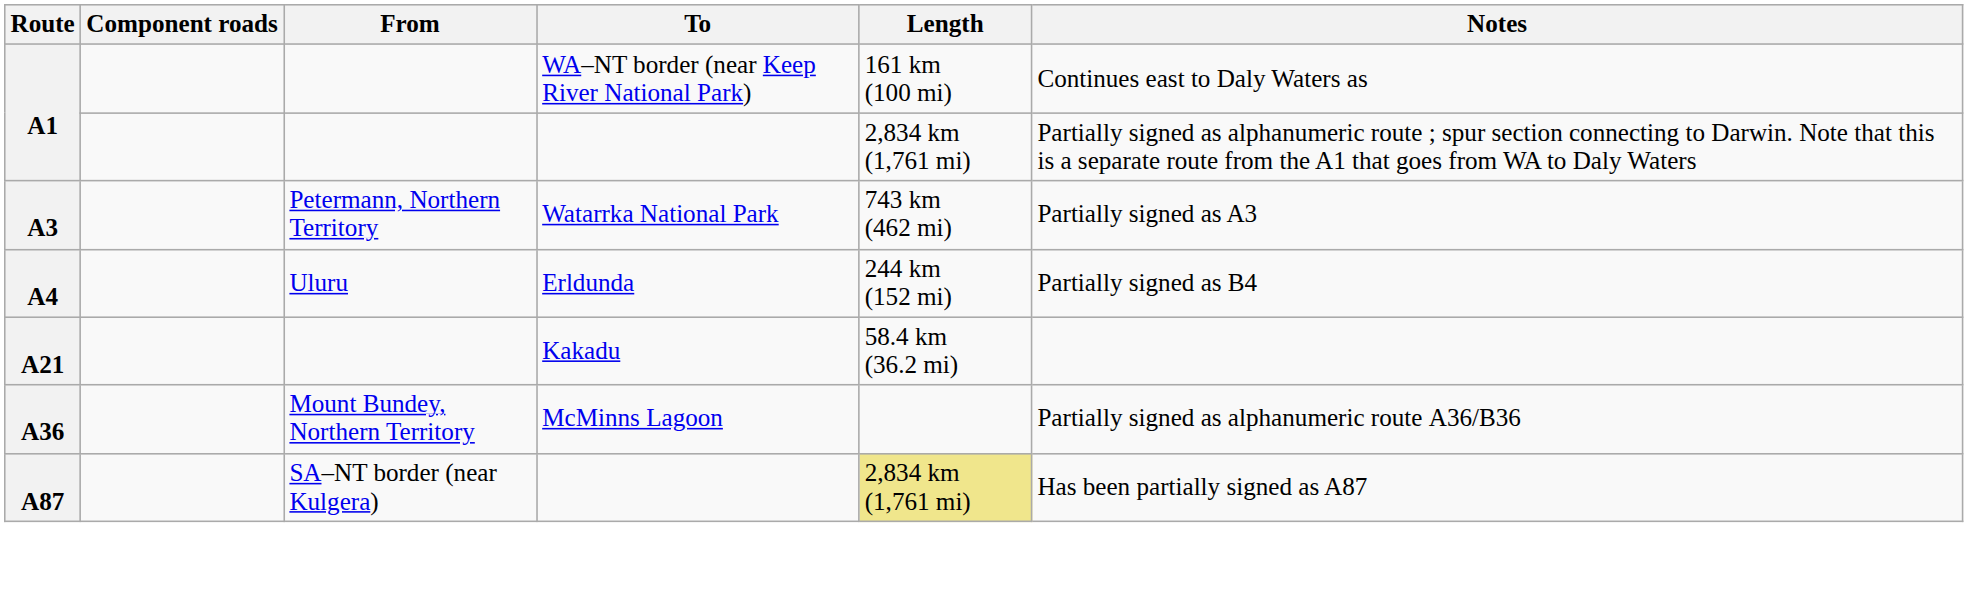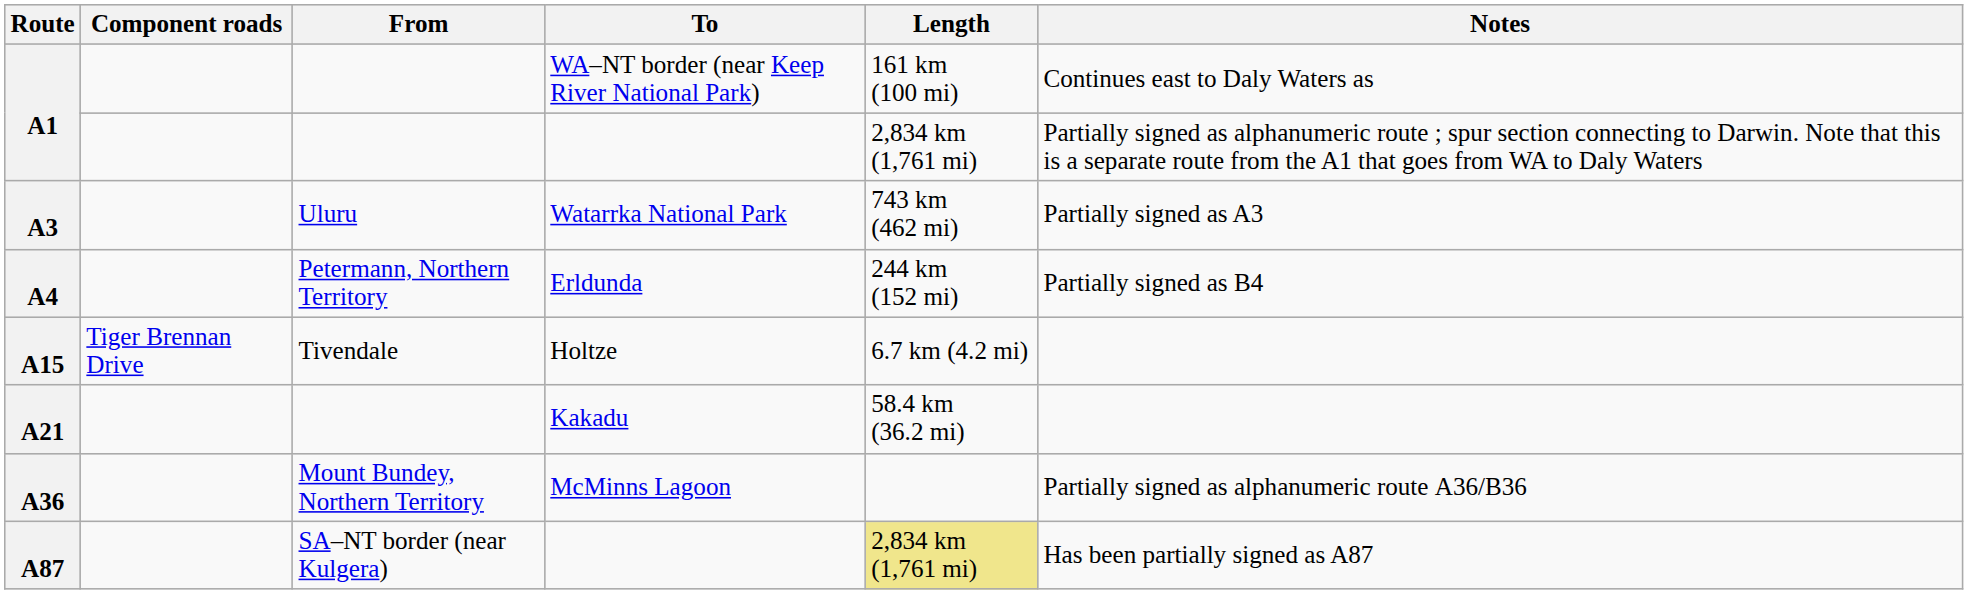A3 | From: Petermann, Northern Territory -> Uluru
A4 | From: Uluru -> Petermann, Northern Territory
+ row: A15 | Tiger Brennan Drive | Tivendale | Holtze | 6.7 km (4.2 mi)
